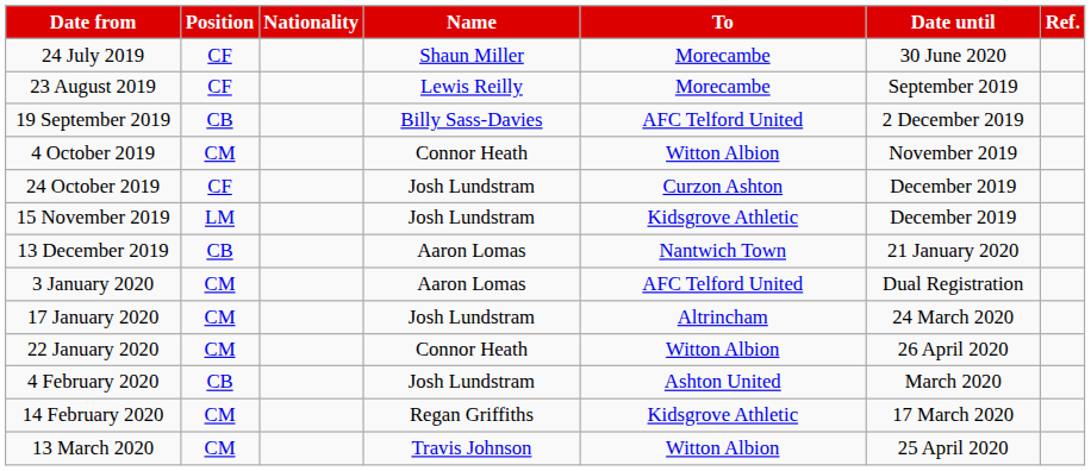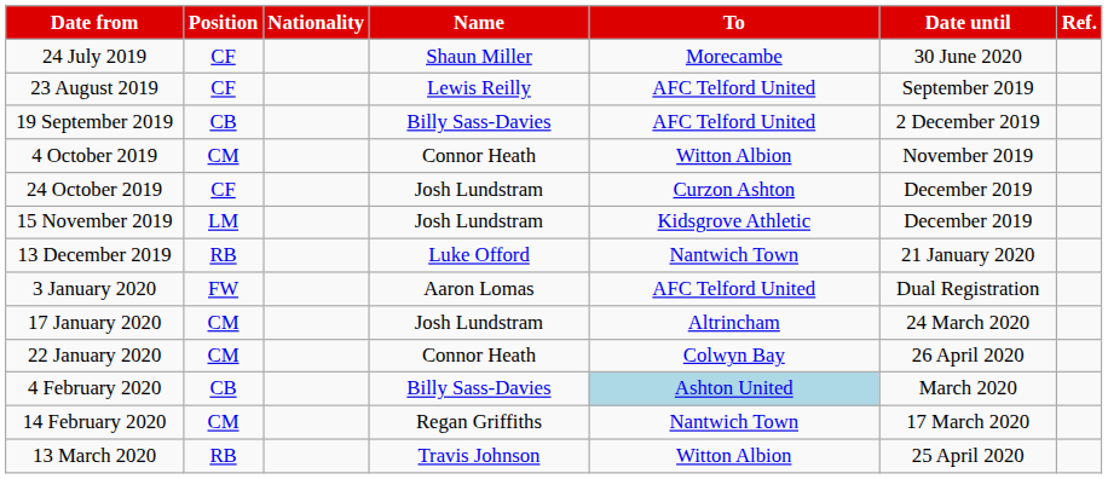23 August 2019 | To: Morecambe -> AFC Telford United
13 December 2019 | Position: CB -> RB
13 December 2019 | Name: Aaron Lomas -> Luke Offord
3 January 2020 | Position: CM -> FW
22 January 2020 | To: Witton Albion -> Colwyn Bay
4 February 2020 | Name: Josh Lundstram -> Billy Sass-Davies
4 February 2020 | To: no background -> lightblue background
14 February 2020 | To: Kidsgrove Athletic -> Nantwich Town
13 March 2020 | Position: CM -> RB
